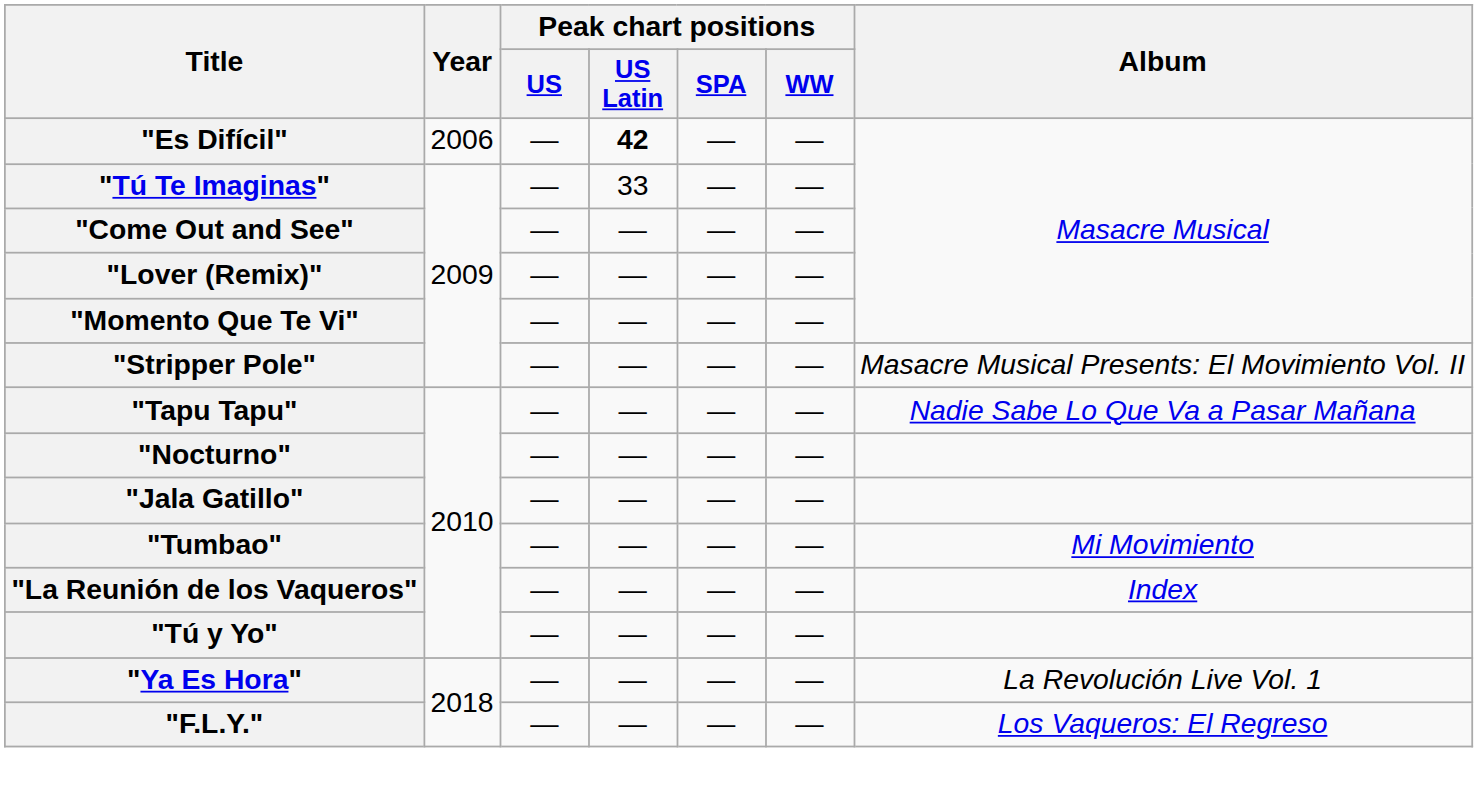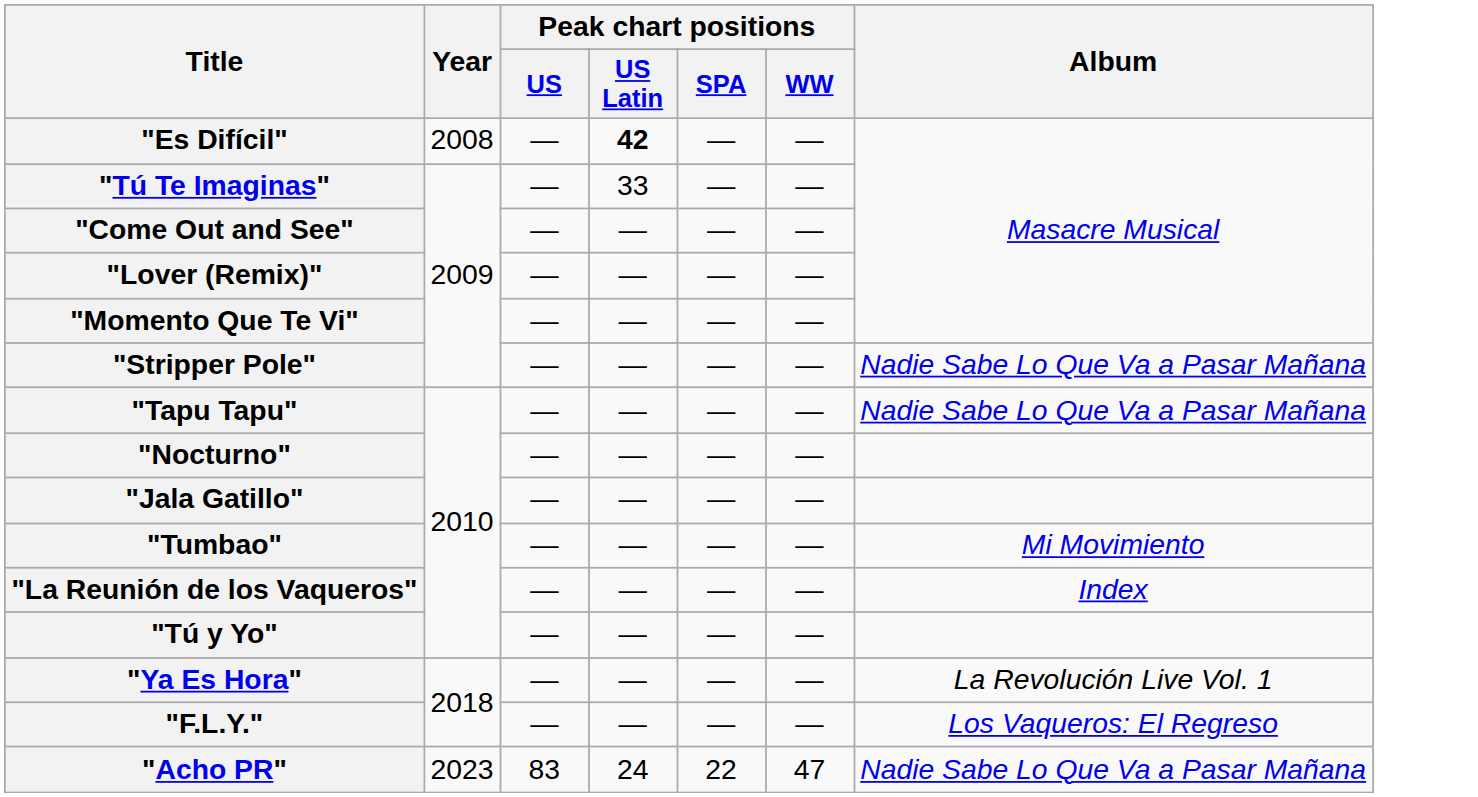"Es Difícil" | Year: 2006 -> 2008
"Stripper Pole" | Album: Masacre Musical Presents: El Movimiento Vol. II -> Nadie Sabe Lo Que Va a Pasar Mañana
+ row: "Acho PR" | 2023 | 83 | 24 | 22 | 47 | Nadie Sabe Lo Que Va a Pasar Mañana
